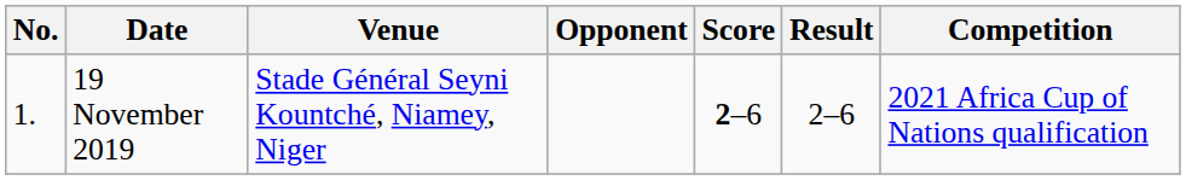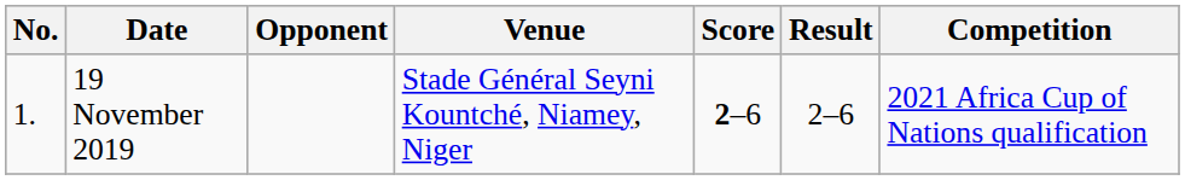columns swapped: Venue <-> Opponent
